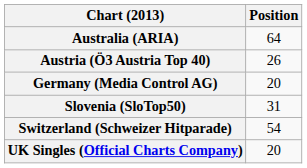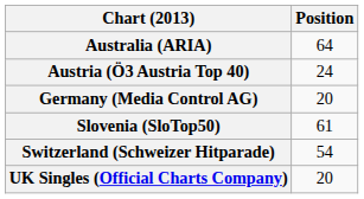Austria (Ö3 Austria Top 40) | Position: 26 -> 24
Slovenia (SloTop50) | Position: 31 -> 61
